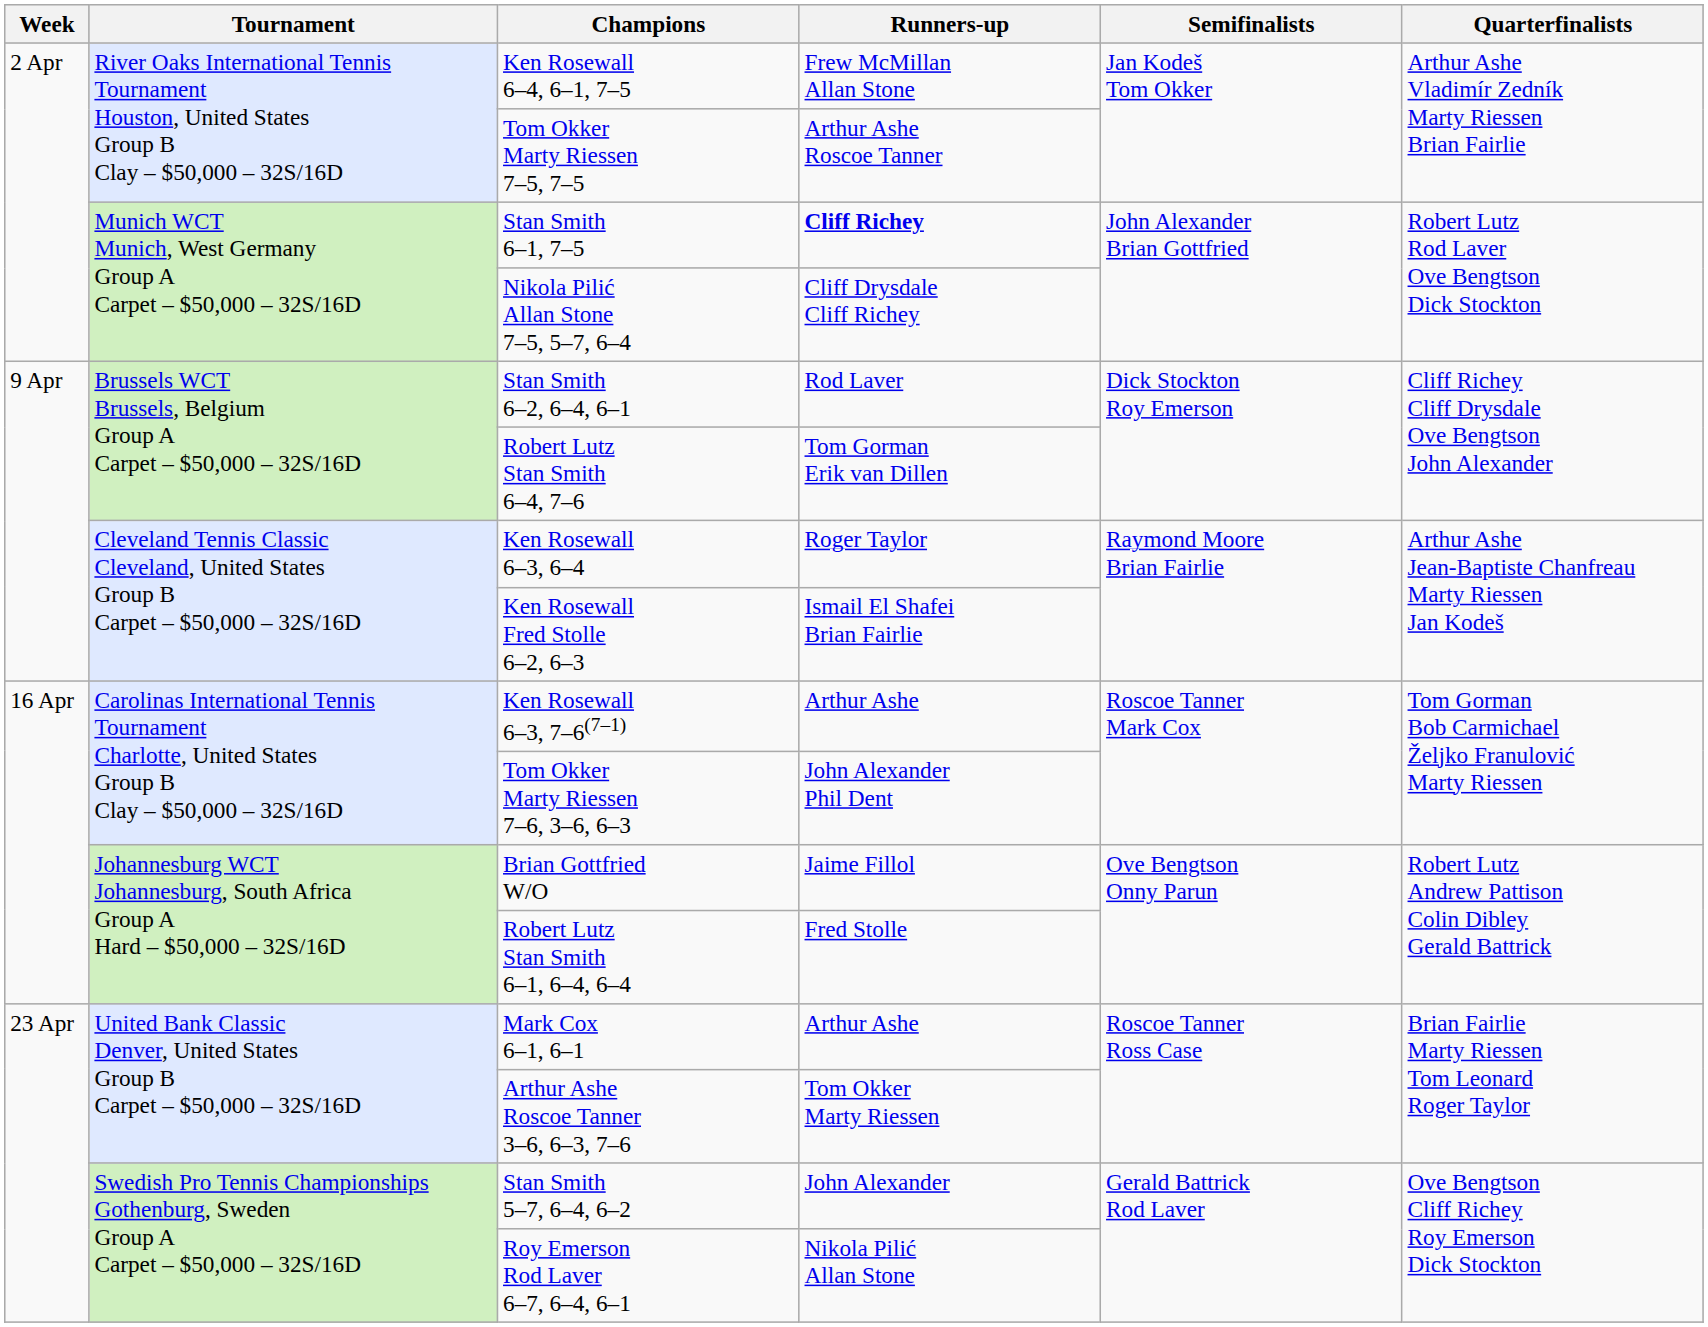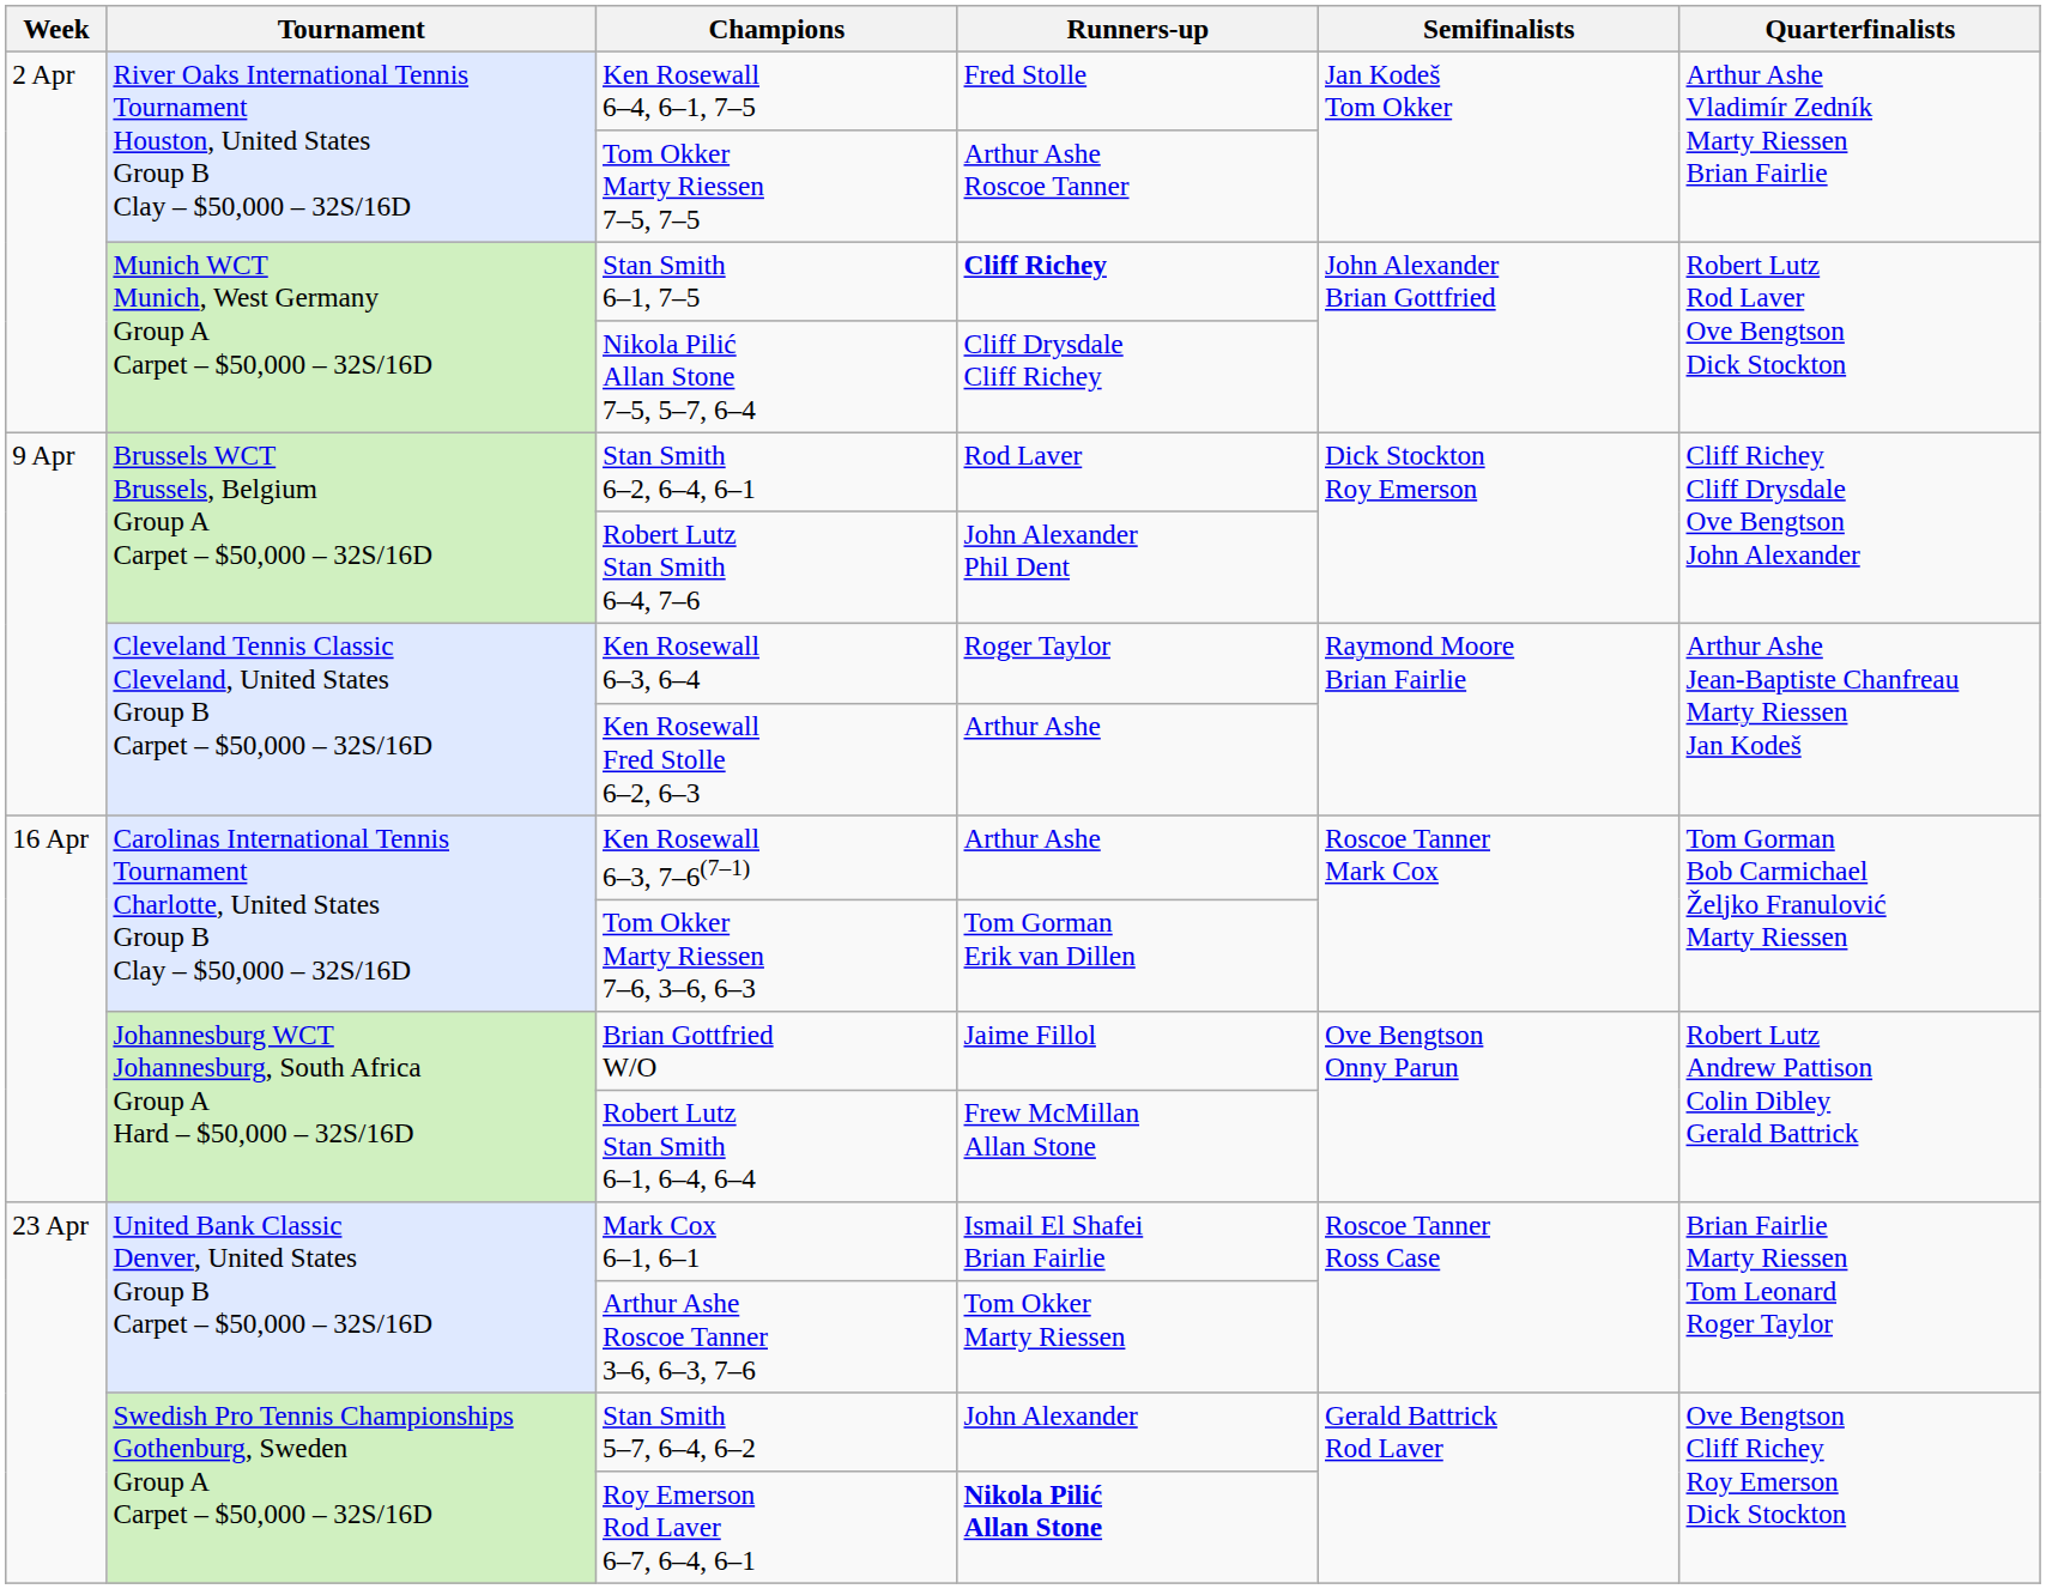Ken Rosewall 6–4, 6–1, 7–5 | Runners-up: Frew McMillan Allan Stone -> Fred Stolle
Robert Lutz Stan Smith 6–4, 7–6 | Runners-up: Tom Gorman Erik van Dillen -> John Alexander Phil Dent
Ken Rosewall Fred Stolle 6–2, 6–3 | Runners-up: Ismail El Shafei Brian Fairlie -> Arthur Ashe
Tom Okker Marty Riessen 7–6, 3–6, 6–3 | Runners-up: John Alexander Phil Dent -> Tom Gorman Erik van Dillen
Robert Lutz Stan Smith 6–1, 6–4, 6–4 | Runners-up: Fred Stolle -> Frew McMillan Allan Stone
Mark Cox 6–1, 6–1 | Runners-up: Arthur Ashe -> Ismail El Shafei Brian Fairlie
Roy Emerson Rod Laver 6–7, 6–4, 6–1 | Runners-up: normal -> bold
